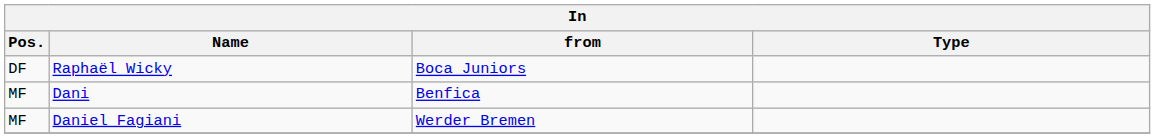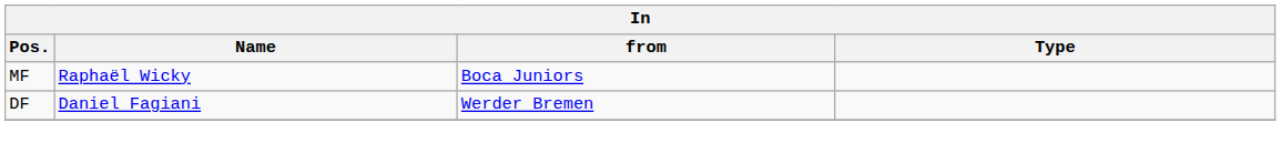Raphaël Wicky | Pos.: DF -> MF
- row: MF | Dani | Benfica
Daniel Fagiani | Pos.: MF -> DF
